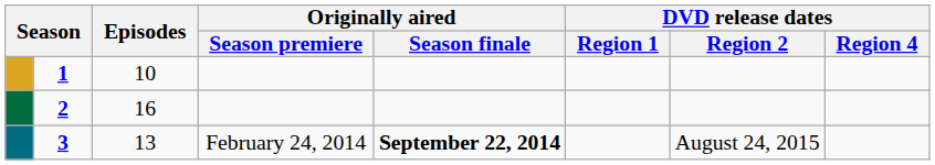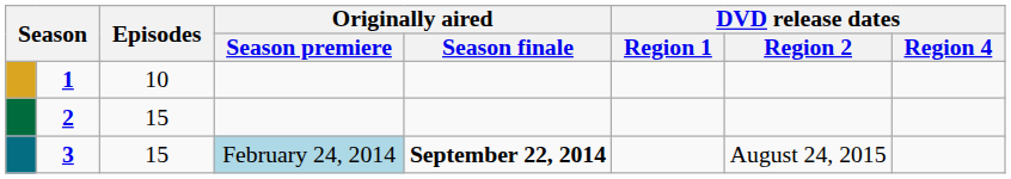2 | Episodes: 16 -> 15
3 | Episodes: 13 -> 15
3 | Originally aired / Season premiere: no background -> lightblue background
